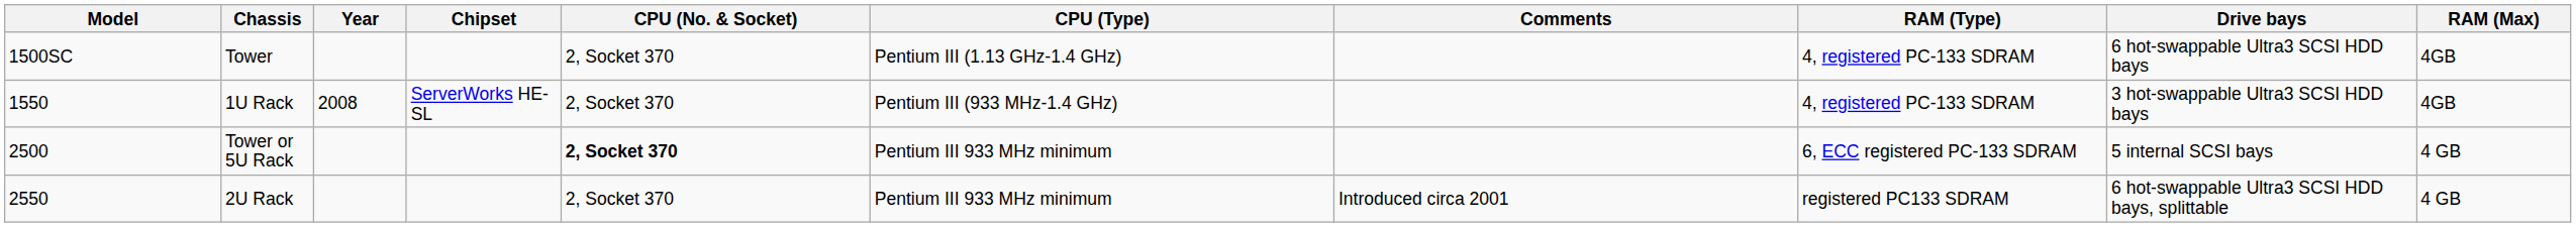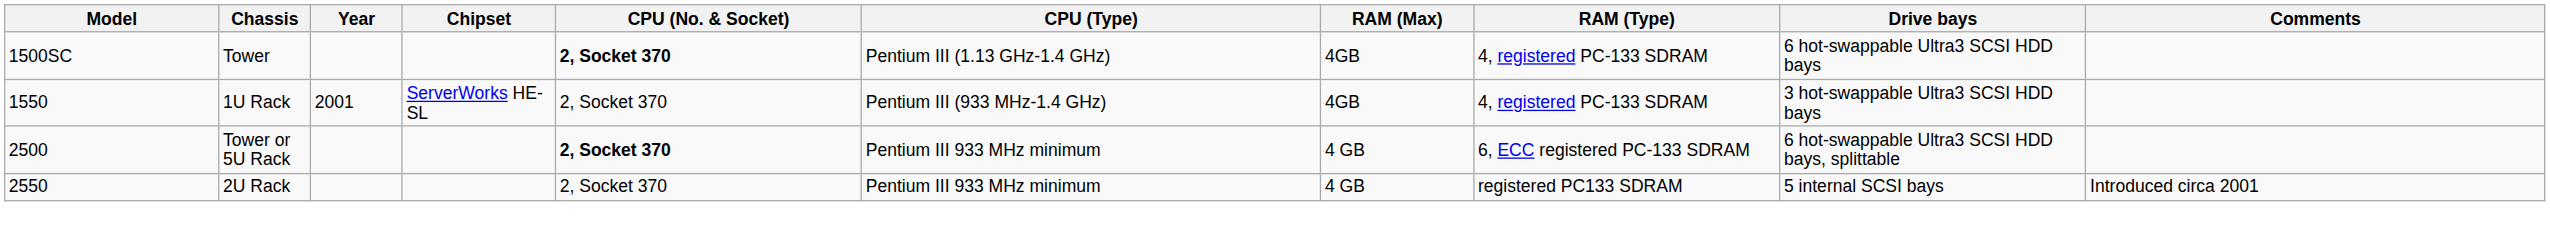columns swapped: RAM (Max) <-> Comments
Tower | CPU (No. & Socket): normal -> bold
1U Rack | Year: 2008 -> 2001
Tower or 5U Rack | Drive bays: 5 internal SCSI bays -> 6 hot-swappable Ultra3 SCSI HDD bays, splittable
2U Rack | Drive bays: 6 hot-swappable Ultra3 SCSI HDD bays, splittable -> 5 internal SCSI bays
